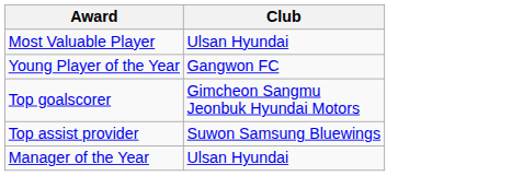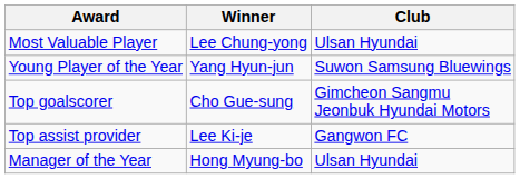+ column: Winner | Lee Chung-yong | Yang Hyun-jun | Cho Gue-sung | Lee Ki-je | Hong Myung-bo
Young Player of the Year | Club: Gangwon FC -> Suwon Samsung Bluewings
Top assist provider | Club: Suwon Samsung Bluewings -> Gangwon FC
